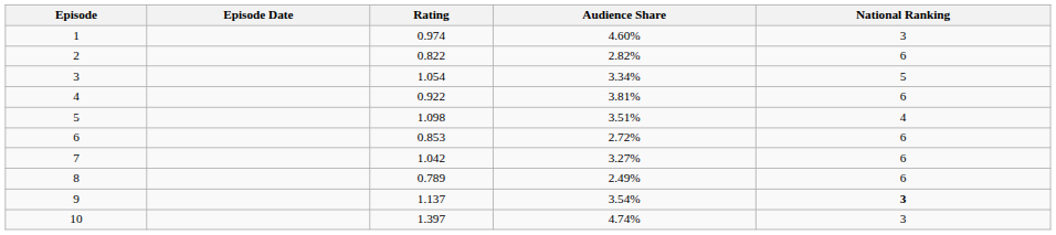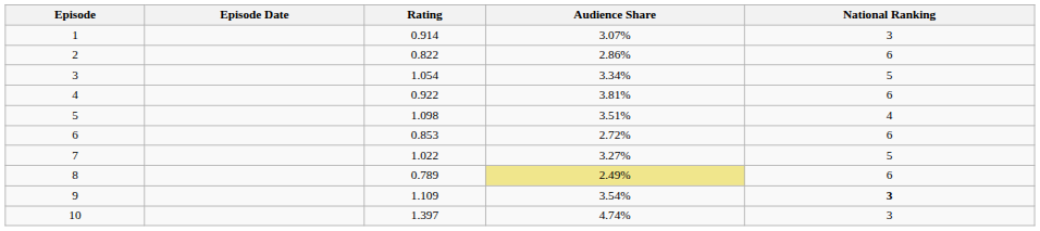1 | Rating: 0.974 -> 0.914
1 | Audience Share: 4.60% -> 3.07%
2 | Audience Share: 2.82% -> 2.86%
7 | Rating: 1.042 -> 1.022
7 | National Ranking: 6 -> 5
8 | Audience Share: no background -> khaki background
9 | Rating: 1.137 -> 1.109
